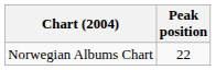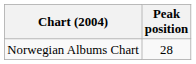Norwegian Albums Chart | Peak position: 22 -> 28
